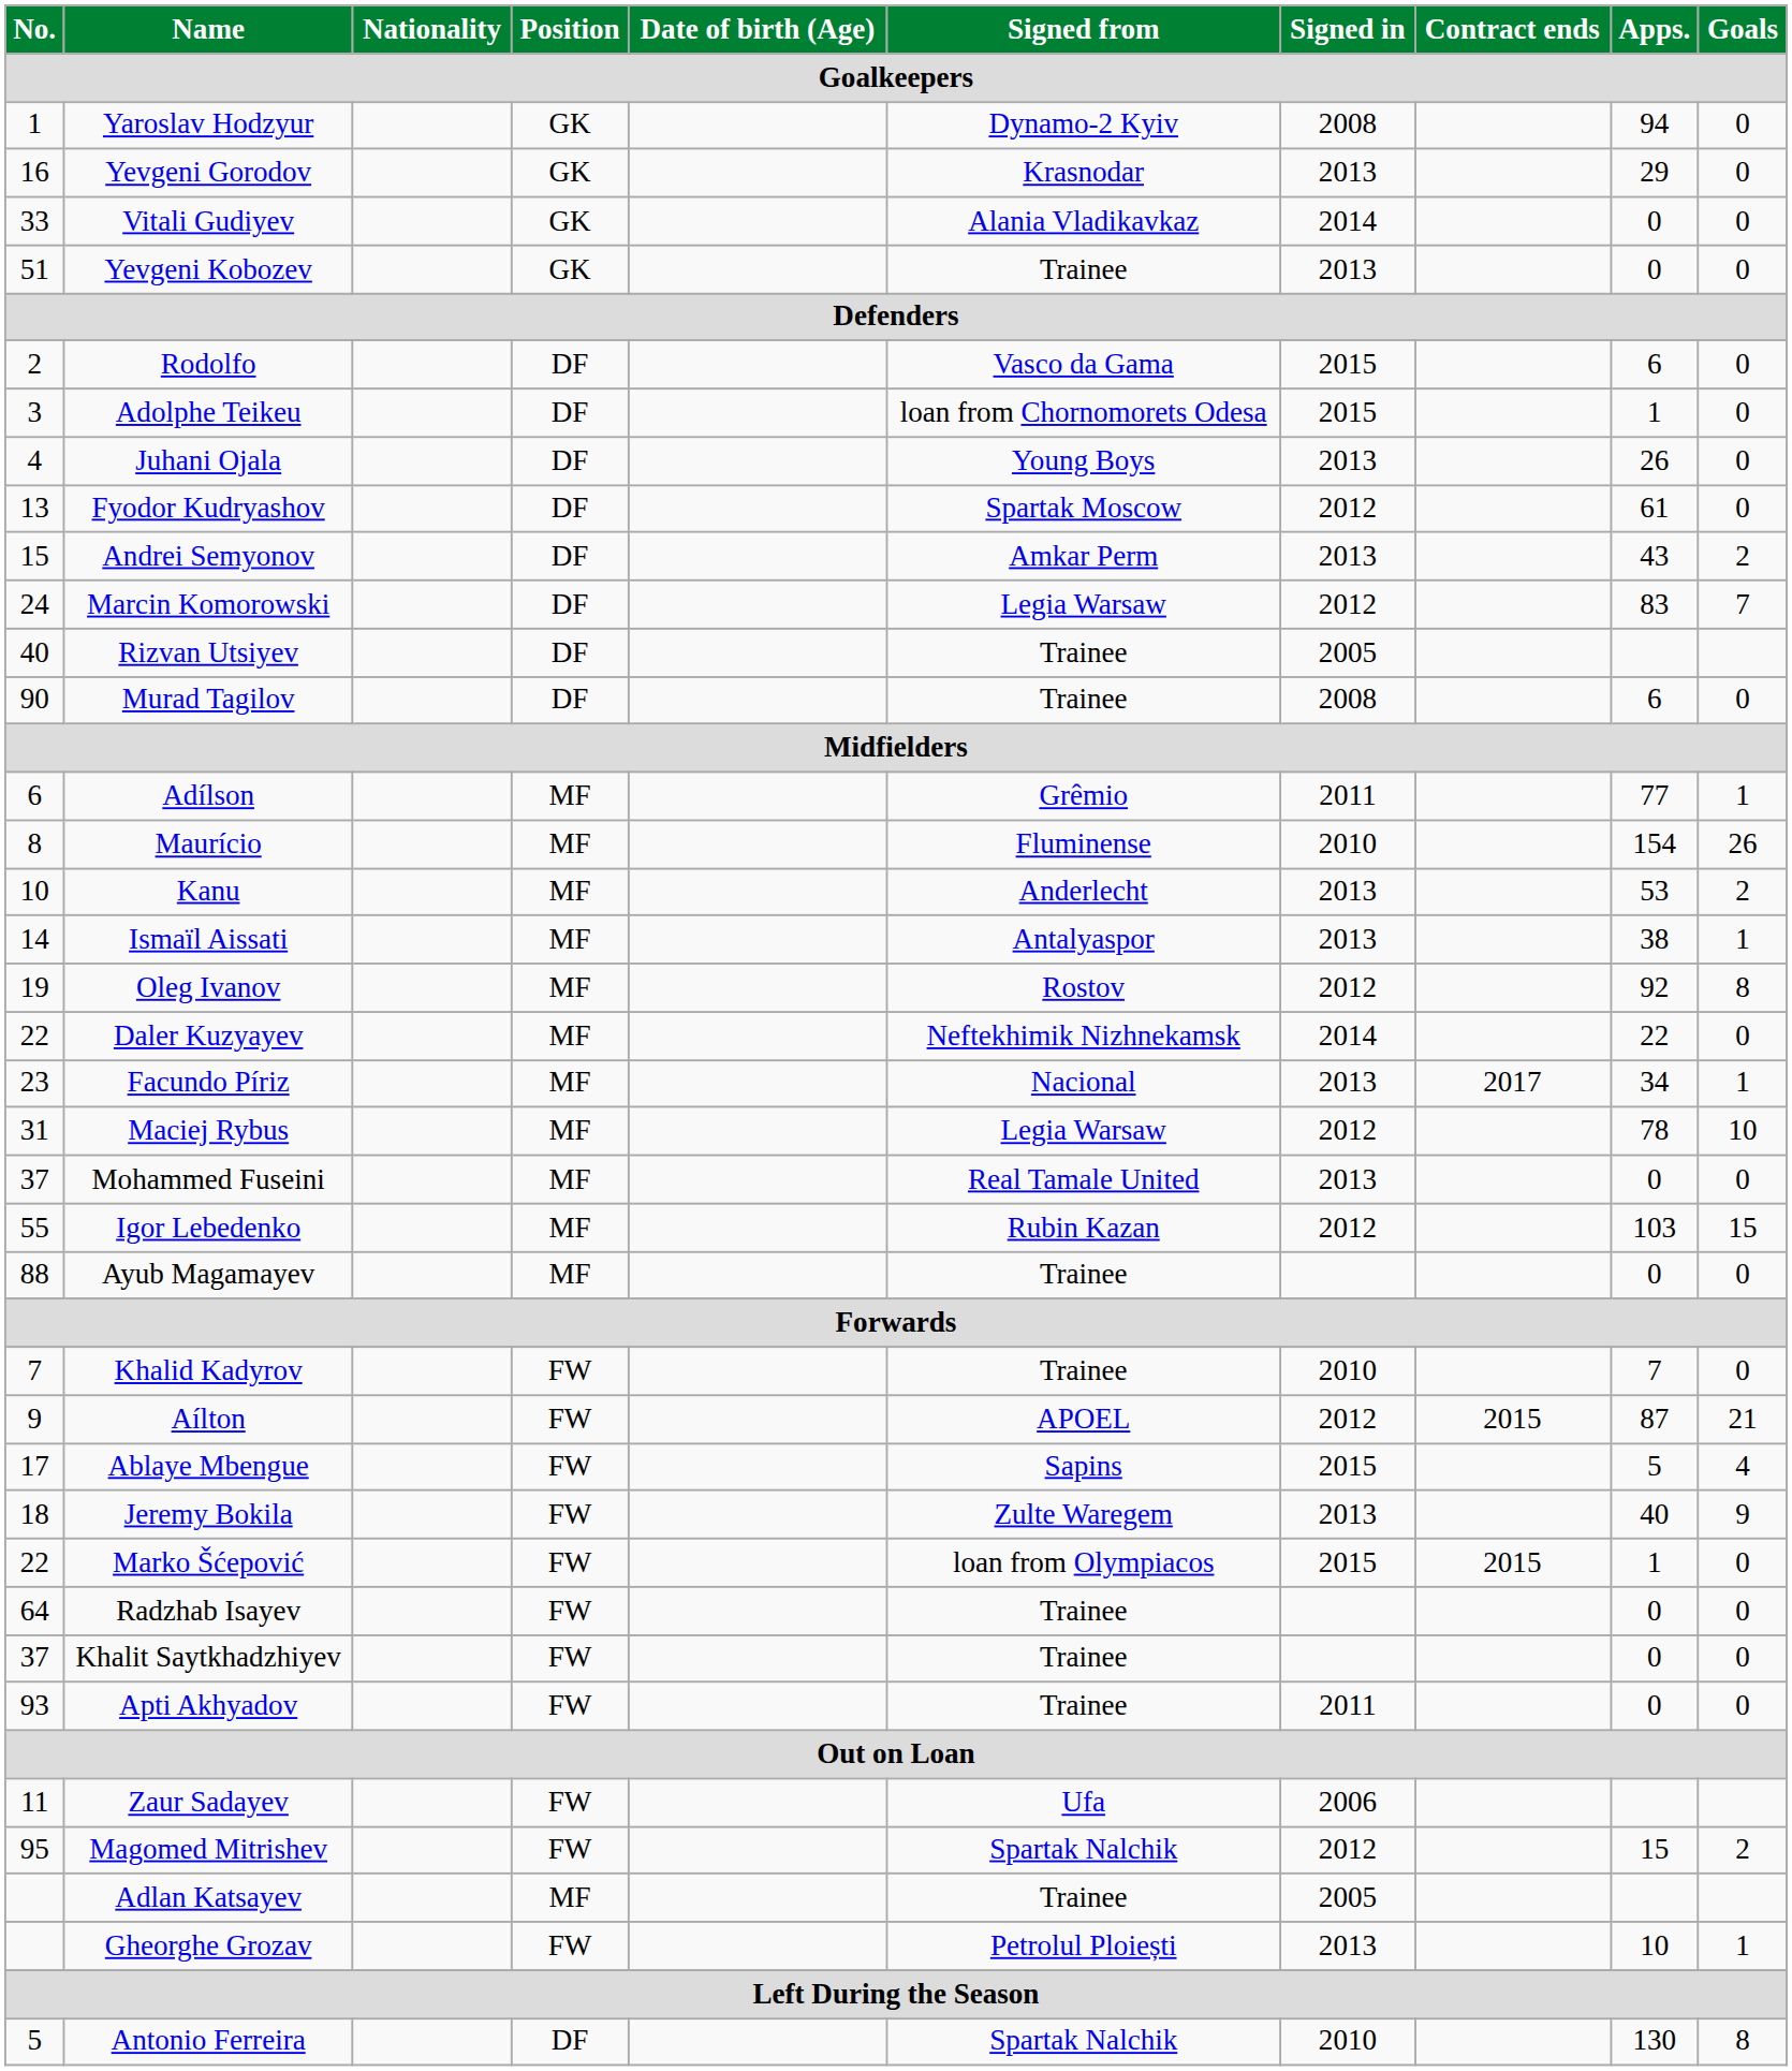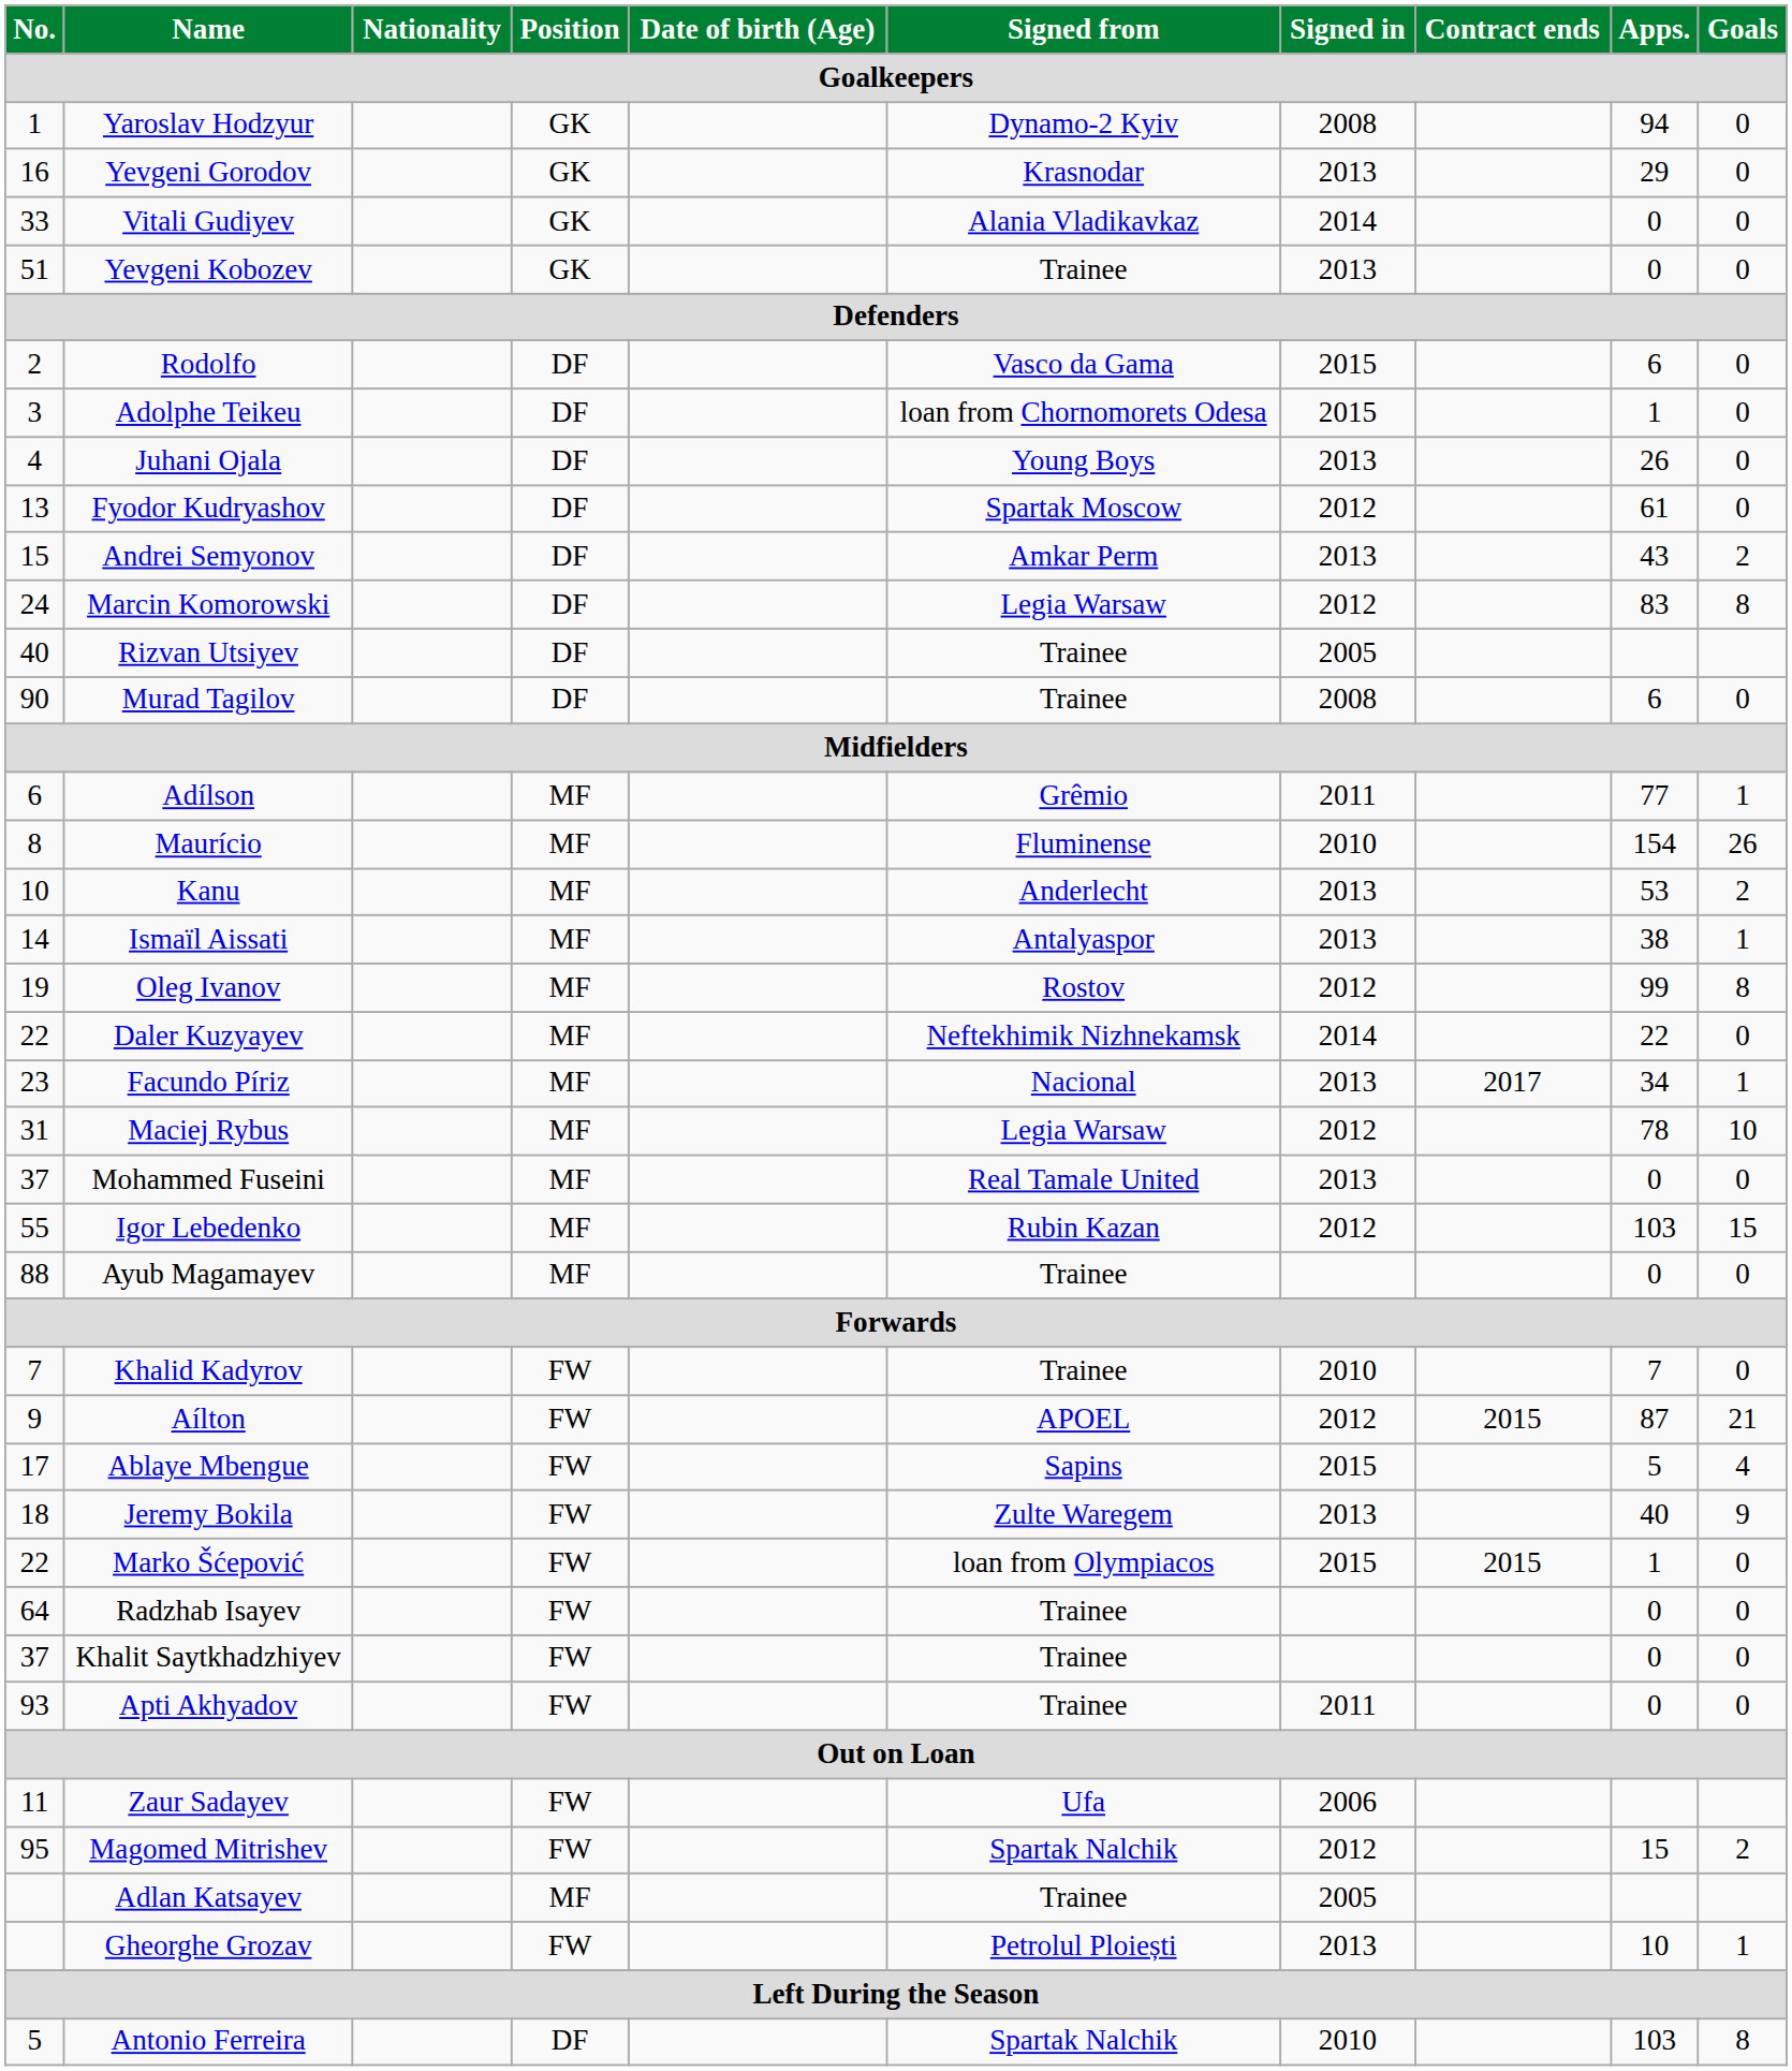Marcin Komorowski | Goals: 7 -> 8
Oleg Ivanov | Apps.: 92 -> 99
Antonio Ferreira | Apps.: 130 -> 103
